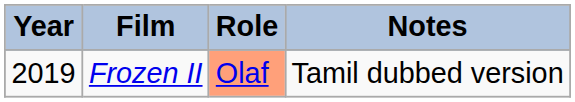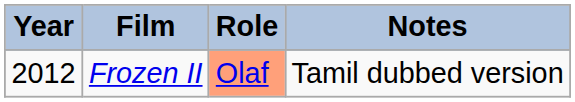Frozen II | Year: 2019 -> 2012
